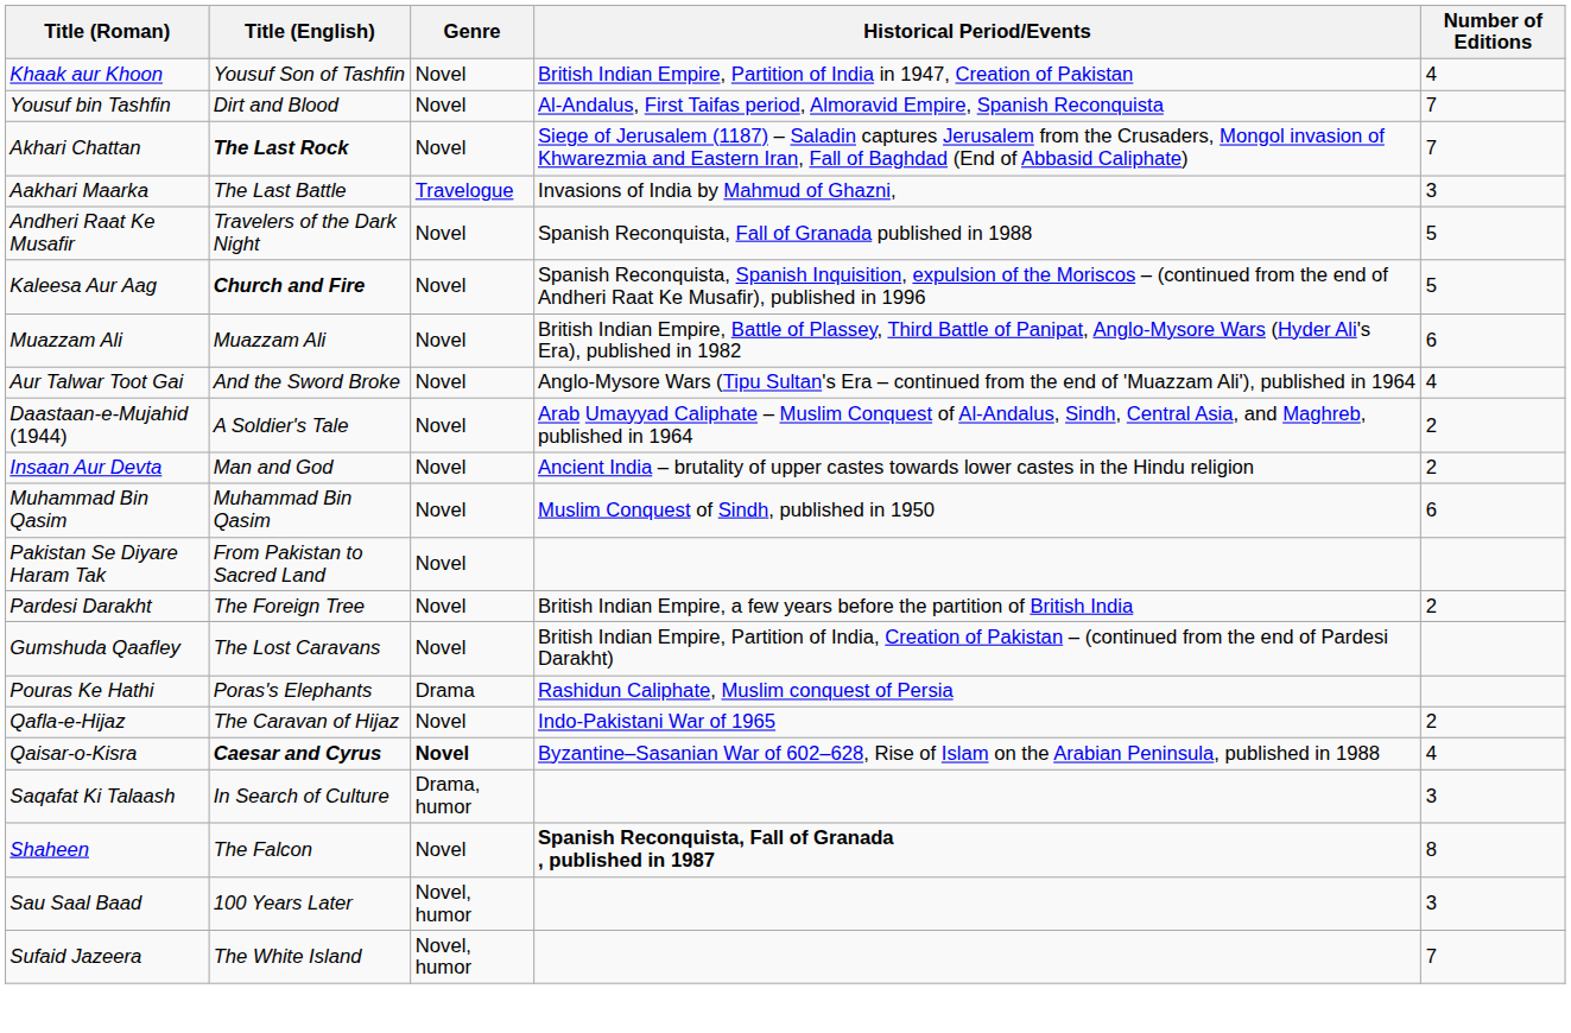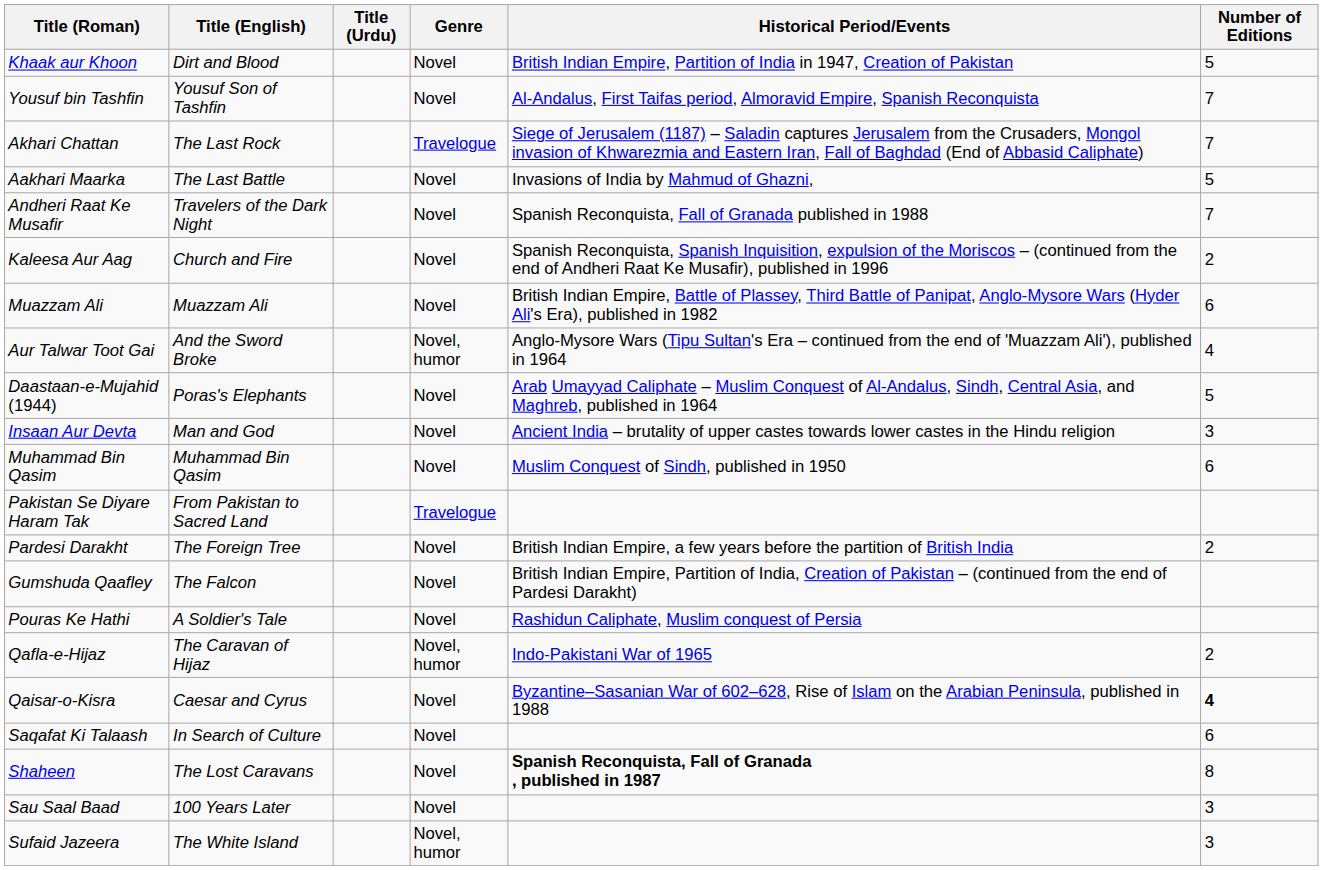+ column: Title (Urdu)
Khaak aur Khoon | Title (English): Yousuf Son of Tashfin -> Dirt and Blood
Khaak aur Khoon | Number of Editions: 4 -> 5
Yousuf bin Tashfin | Title (English): Dirt and Blood -> Yousuf Son of Tashfin
Akhari Chattan | Title (English): bold -> normal
Akhari Chattan | Genre: Novel -> Travelogue
Aakhari Maarka | Genre: Travelogue -> Novel
Aakhari Maarka | Number of Editions: 3 -> 5
Andheri Raat Ke Musafir | Number of Editions: 5 -> 7
Kaleesa Aur Aag | Title (English): bold -> normal
Kaleesa Aur Aag | Number of Editions: 5 -> 2
Aur Talwar Toot Gai | Genre: Novel -> Novel, humor
Daastaan-e-Mujahid (1944) | Title (English): A Soldier's Tale -> Poras's Elephants
Daastaan-e-Mujahid (1944) | Number of Editions: 2 -> 5
Insaan Aur Devta | Number of Editions: 2 -> 3
Pakistan Se Diyare Haram Tak | Genre: Novel -> Travelogue
Gumshuda Qaafley | Title (English): The Lost Caravans -> The Falcon
Pouras Ke Hathi | Title (English): Poras's Elephants -> A Soldier's Tale
Pouras Ke Hathi | Genre: Drama -> Novel
Qafla-e-Hijaz | Genre: Novel -> Novel, humor
Qaisar-o-Kisra | Title (English): bold -> normal
Qaisar-o-Kisra | Genre: bold -> normal
Qaisar-o-Kisra | Number of Editions: normal -> bold
Saqafat Ki Talaash | Genre: Drama, humor -> Novel
Saqafat Ki Talaash | Number of Editions: 3 -> 6
Shaheen | Title (English): The Falcon -> The Lost Caravans
Sau Saal Baad | Genre: Novel, humor -> Novel
Sufaid Jazeera | Number of Editions: 7 -> 3
